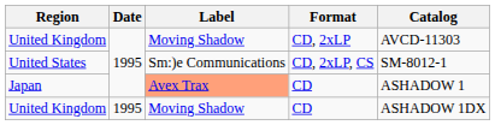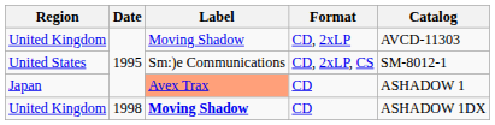United Kingdom / CD | Date: 1995 -> 1998
United Kingdom / CD | Label: normal -> bold
